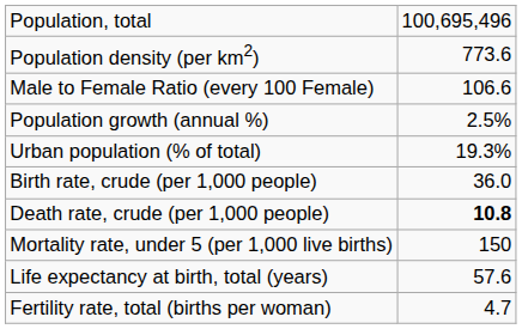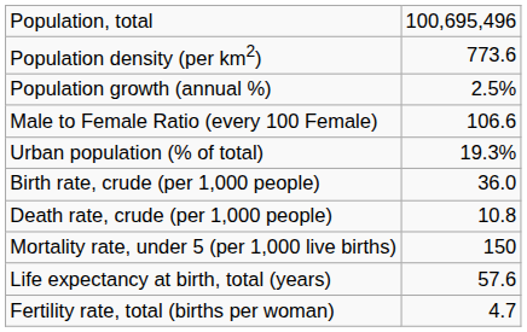rows swapped: Population growth (annual %) <-> Male to Female Ratio (every 100 Female)
Death rate, crude (per 1,000 people) | column 2: bold -> normal
